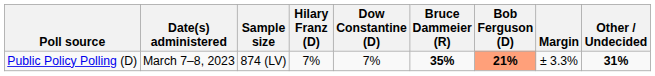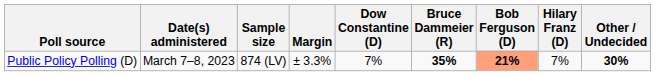columns swapped: Margin <-> Hilary Franz (D)
Public Policy Polling (D) | Other / Undecided: 31% -> 30%
